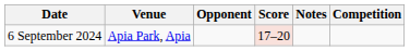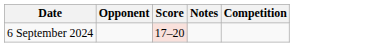- column: Venue | Apia Park, Apia
